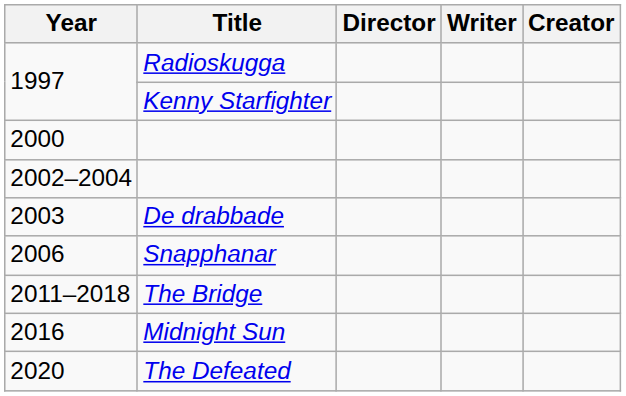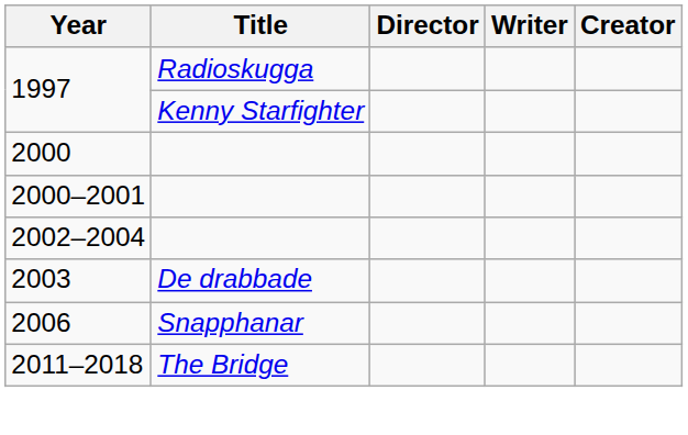+ row: 2000–2001
- row: 2016 | Midnight Sun
- row: 2020 | The Defeated
